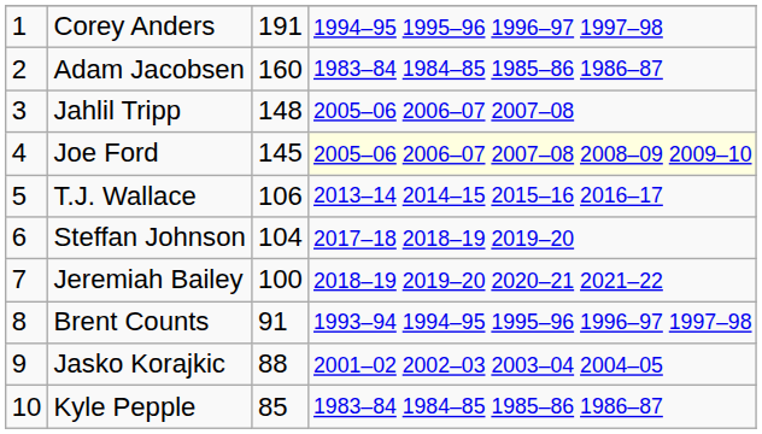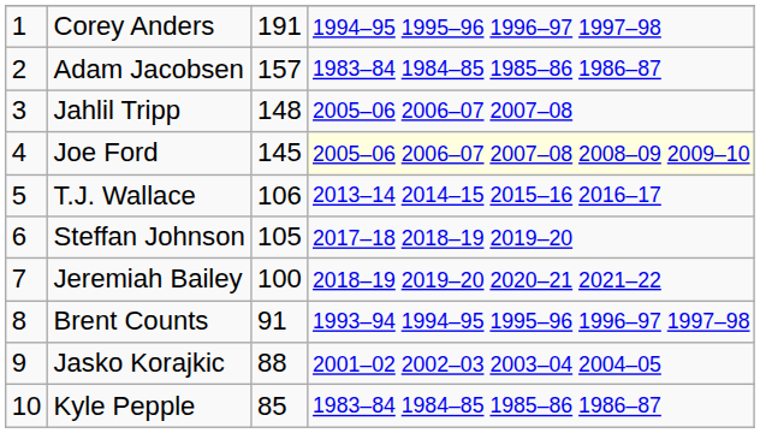Adam Jacobsen | column 3: 160 -> 157
Steffan Johnson | column 3: 104 -> 105
